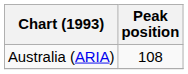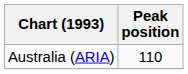Australia (ARIA) | Peak position: 108 -> 110
